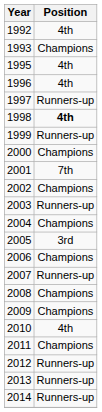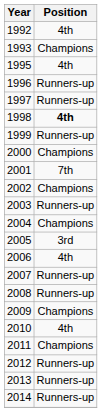1996 | Position: 4th -> Runners-up
2006 | Position: Champions -> 4th
2008 | Position: Champions -> Runners-up
